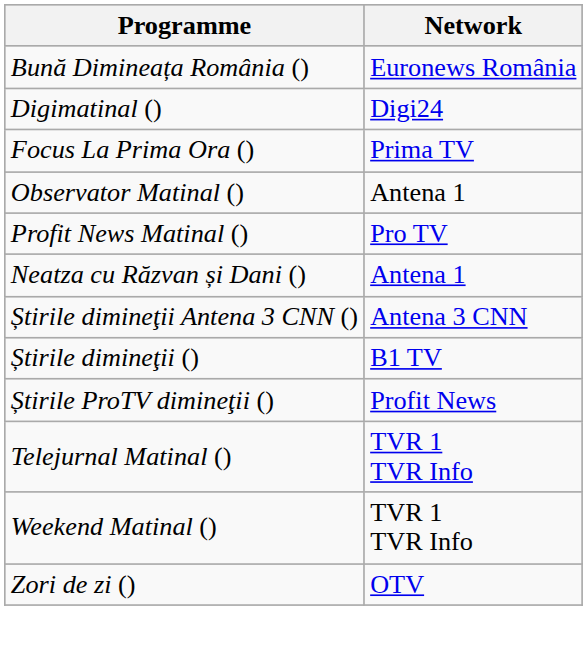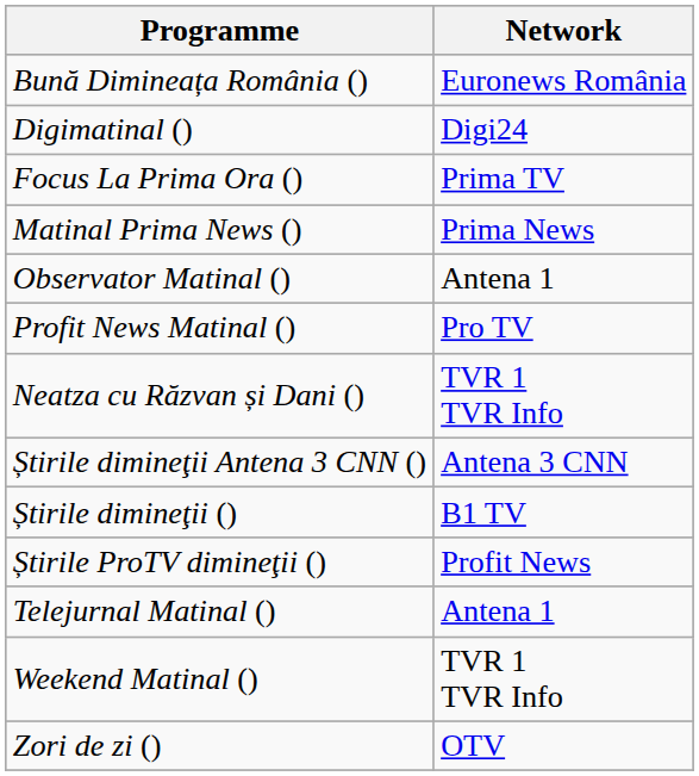+ row: Matinal Prima News () | Prima News
Neatza cu Răzvan și Dani () | Network: Antena 1 -> TVR 1 TVR Info
Telejurnal Matinal () | Network: TVR 1 TVR Info -> Antena 1
